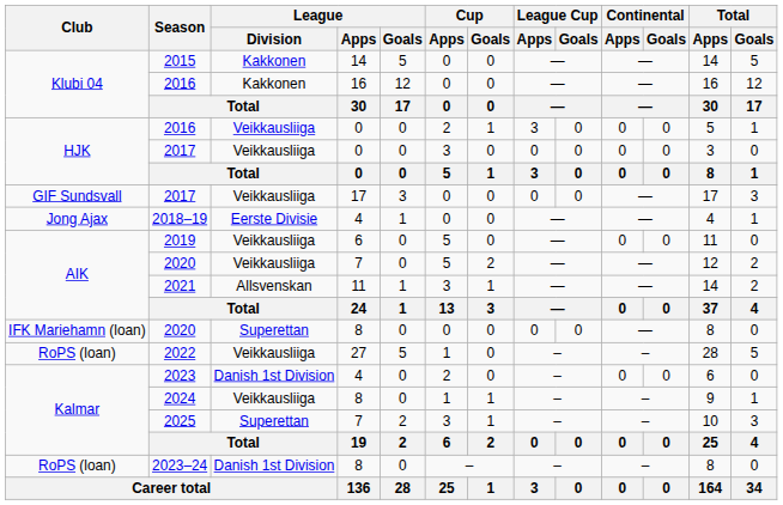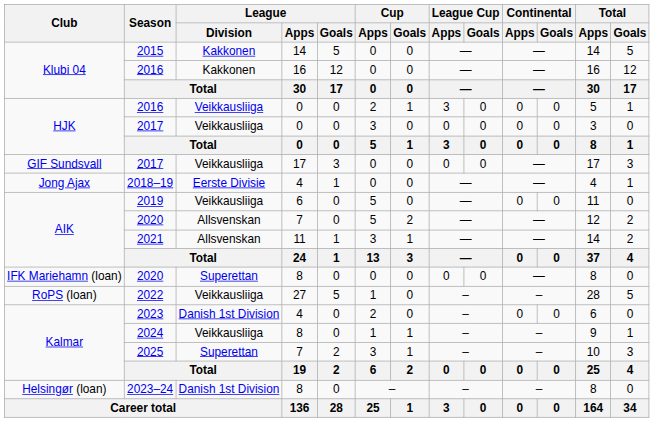2020 / 7 | League / Division: Veikkausliiga -> Allsvenskan
2023–24 | Club: RoPS (loan) -> Helsingør (loan)
